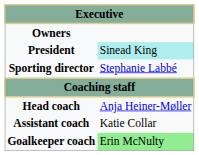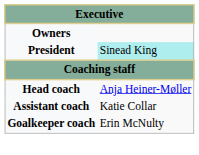- row: Sporting director | Stephanie Labbé
Goalkeeper coach | column 2: lightgreen background -> no background
